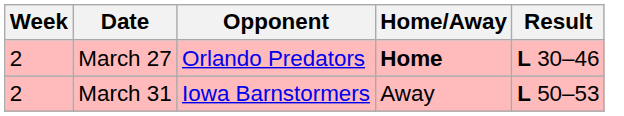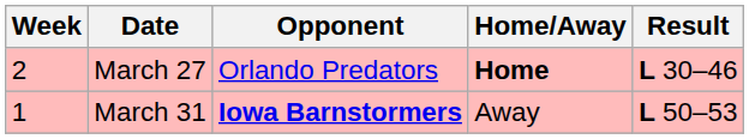March 31 | Week: 2 -> 1
March 31 | Opponent: normal -> bold
